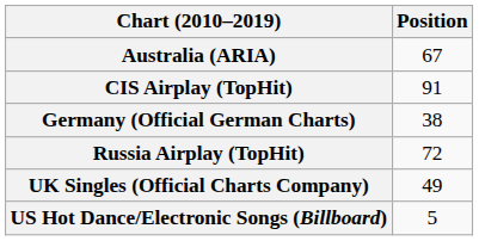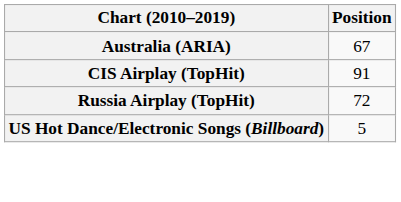- row: Germany (Official German Charts) | 38
- row: UK Singles (Official Charts Company) | 49
